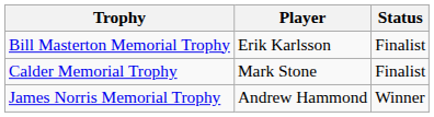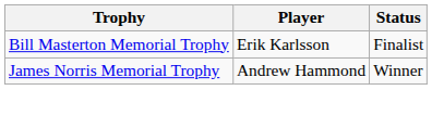- row: Calder Memorial Trophy | Mark Stone | Finalist
